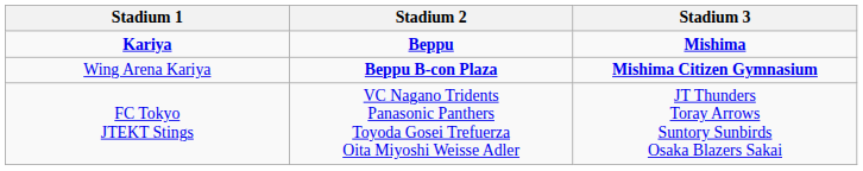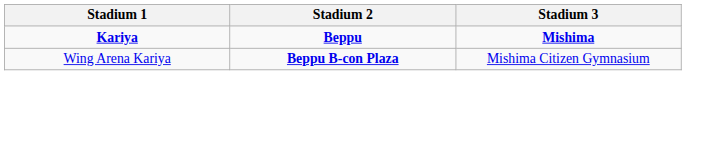Wing Arena Kariya | Stadium 3: bold -> normal
- row: FC Tokyo JTEKT Stings | VC Nagano Tridents Panasonic Panthers Toyoda Gosei Trefuerza Oita Miyoshi Weisse Adler | JT Thunders Toray Arrows Suntory Sunbirds Osaka Blazers Sakai
